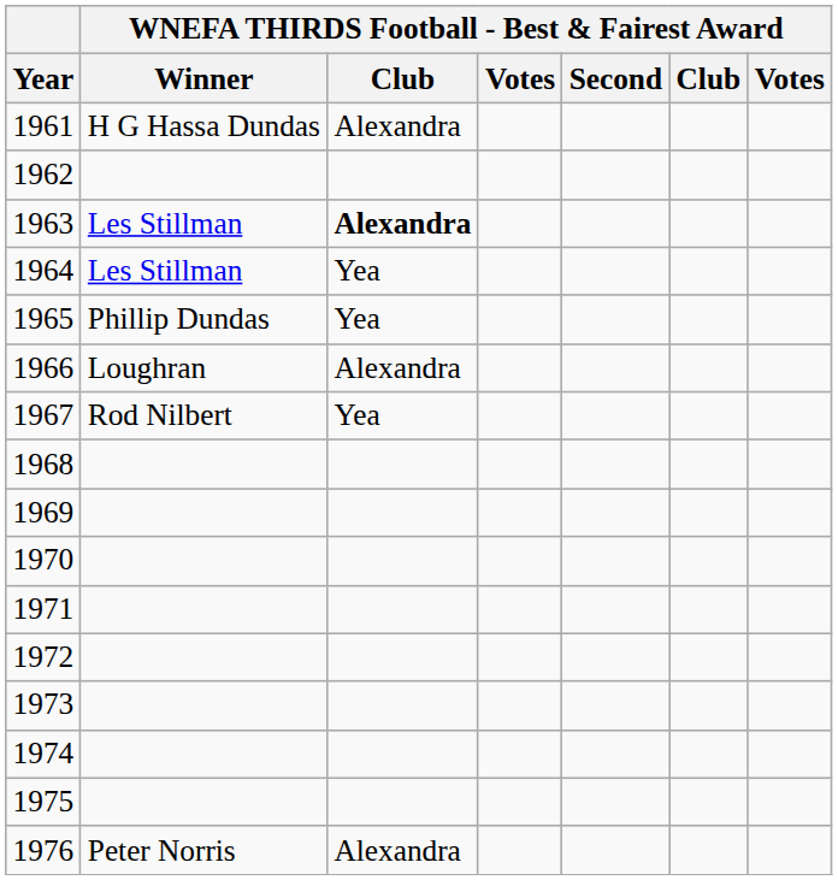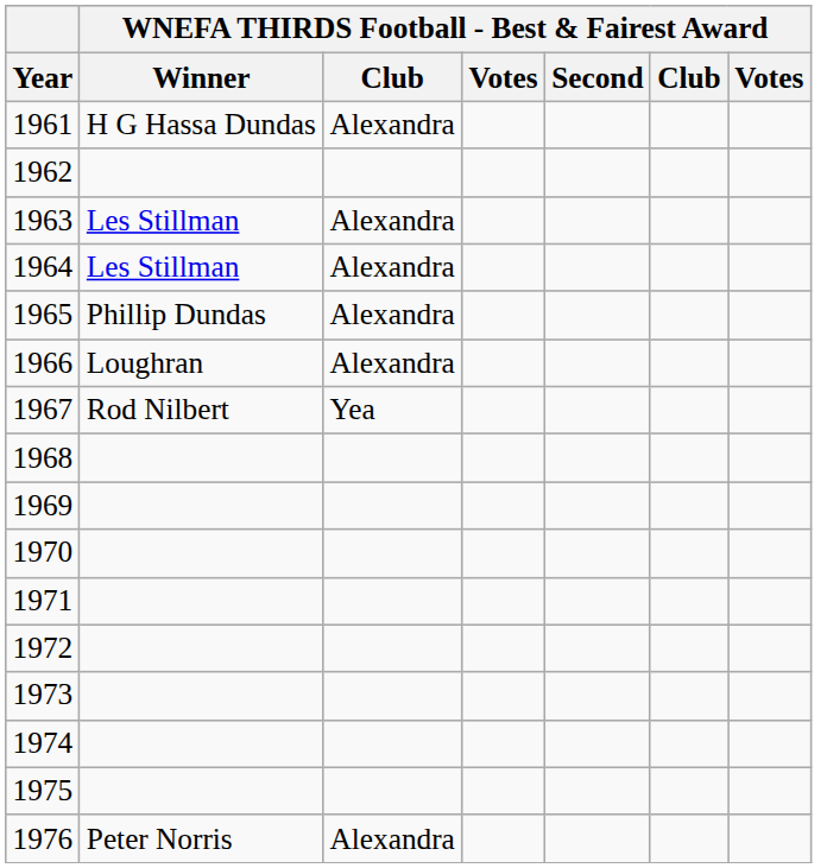1963 | column 3: bold -> normal
1964 | column 3: Yea -> Alexandra
1965 | column 3: Yea -> Alexandra
